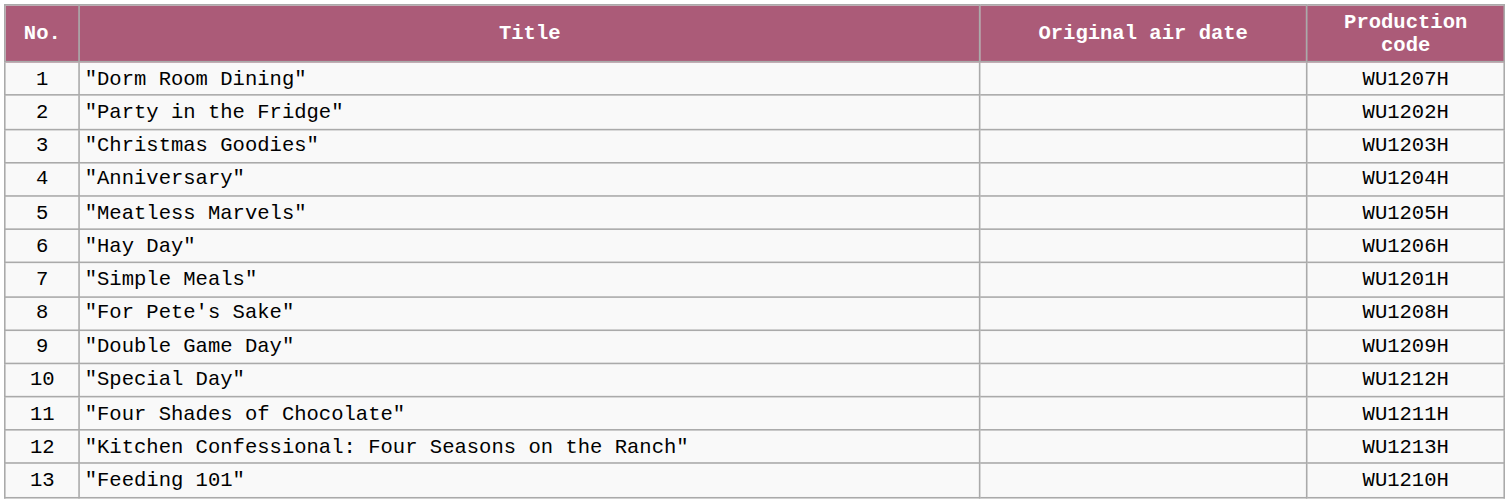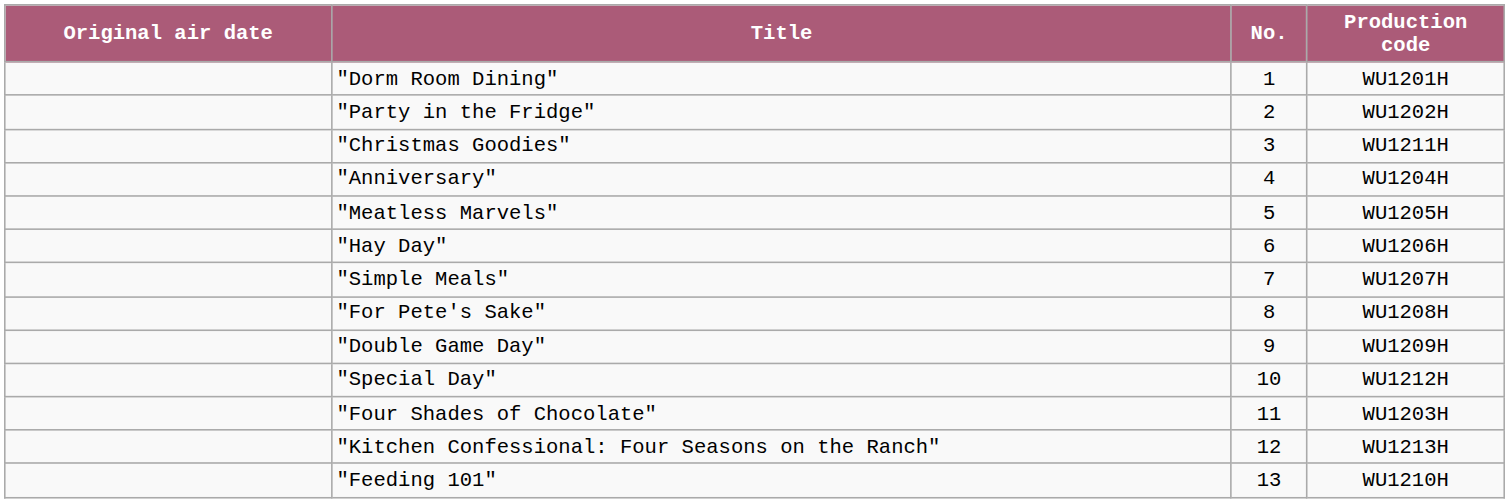columns swapped: No. <-> Original air date
"Dorm Room Dining" | Production code: WU1207H -> WU1201H
"Christmas Goodies" | Production code: WU1203H -> WU1211H
"Simple Meals" | Production code: WU1201H -> WU1207H
"Four Shades of Chocolate" | Production code: WU1211H -> WU1203H
